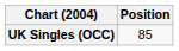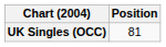UK Singles (OCC) | Position: 85 -> 81
